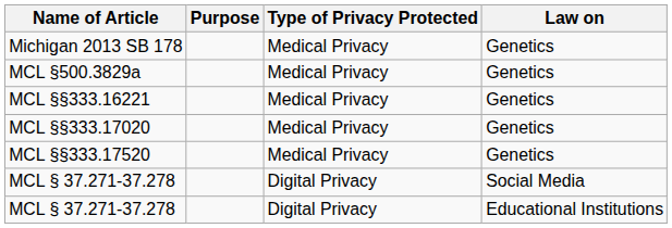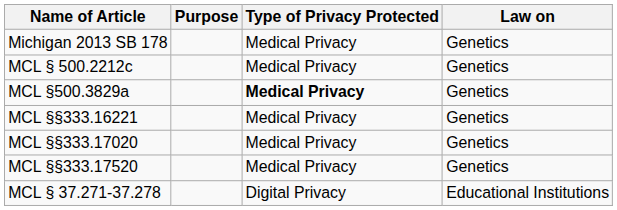+ row: MCL § 500.2212c | Medical Privacy | Genetics
MCL §500.3829a | Type of Privacy Protected: normal -> bold
- row: MCL § 37.271-37.278 | Digital Privacy | Social Media
